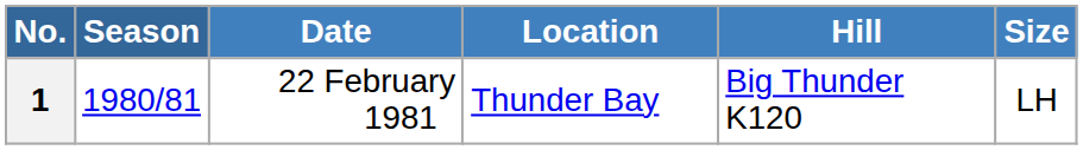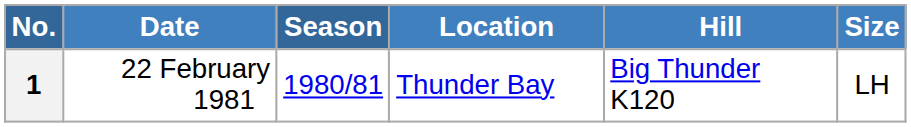columns swapped: Season <-> Date
